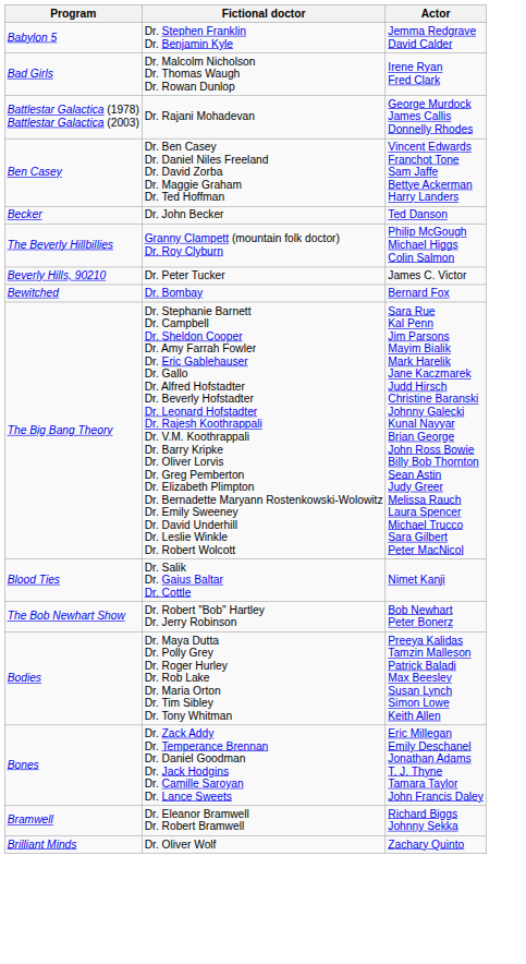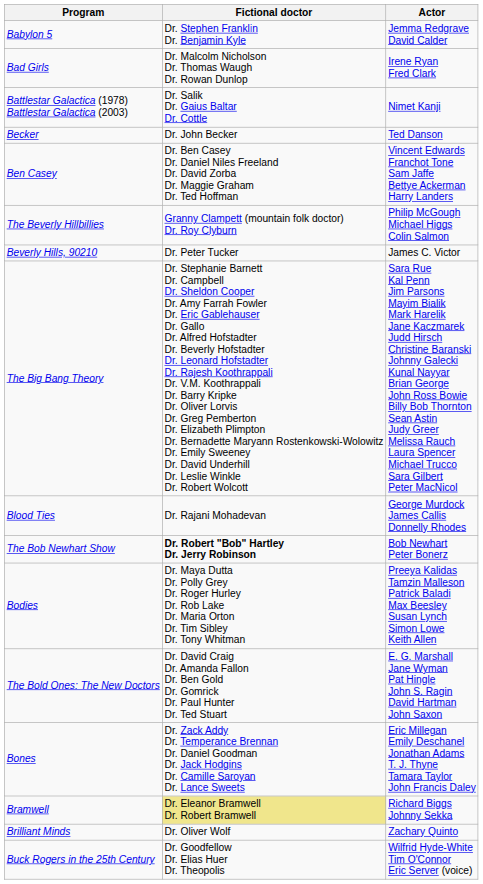Battlestar Galactica (1978) Battlestar Galactica (2003) | Fictional doctor: Dr. Rajani Mohadevan -> Dr. Salik Dr. Gaius Baltar Dr. Cottle
Battlestar Galactica (1978) Battlestar Galactica (2003) | Actor: George Murdock James Callis Donnelly Rhodes -> Nimet Kanji
rows swapped: Becker <-> Ben Casey
- row: Bewitched | Dr. Bombay | Bernard Fox
Blood Ties | Fictional doctor: Dr. Salik Dr. Gaius Baltar Dr. Cottle -> Dr. Rajani Mohadevan
Blood Ties | Actor: Nimet Kanji -> George Murdock James Callis Donnelly Rhodes
The Bob Newhart Show | Fictional doctor: normal -> bold
+ row: The Bold Ones: The New Doctors | Dr. David Craig Dr. Amanda Fallon Dr. Ben Gold Dr. Gomrick Dr. Paul Hunter Dr. Ted Stuart | E. G. Marshall Jane Wyman Pat Hingle John S. Ragin David Hartman John Saxon
Bramwell | Fictional doctor: no background -> khaki background
+ row: Buck Rogers in the 25th Century | Dr. Goodfellow Dr. Elias Huer Dr. Theopolis | Wilfrid Hyde-White Tim O'Connor Eric Server (voice)
